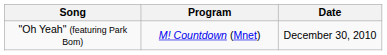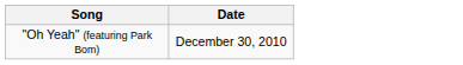- column: Program | M! Countdown (Mnet)
